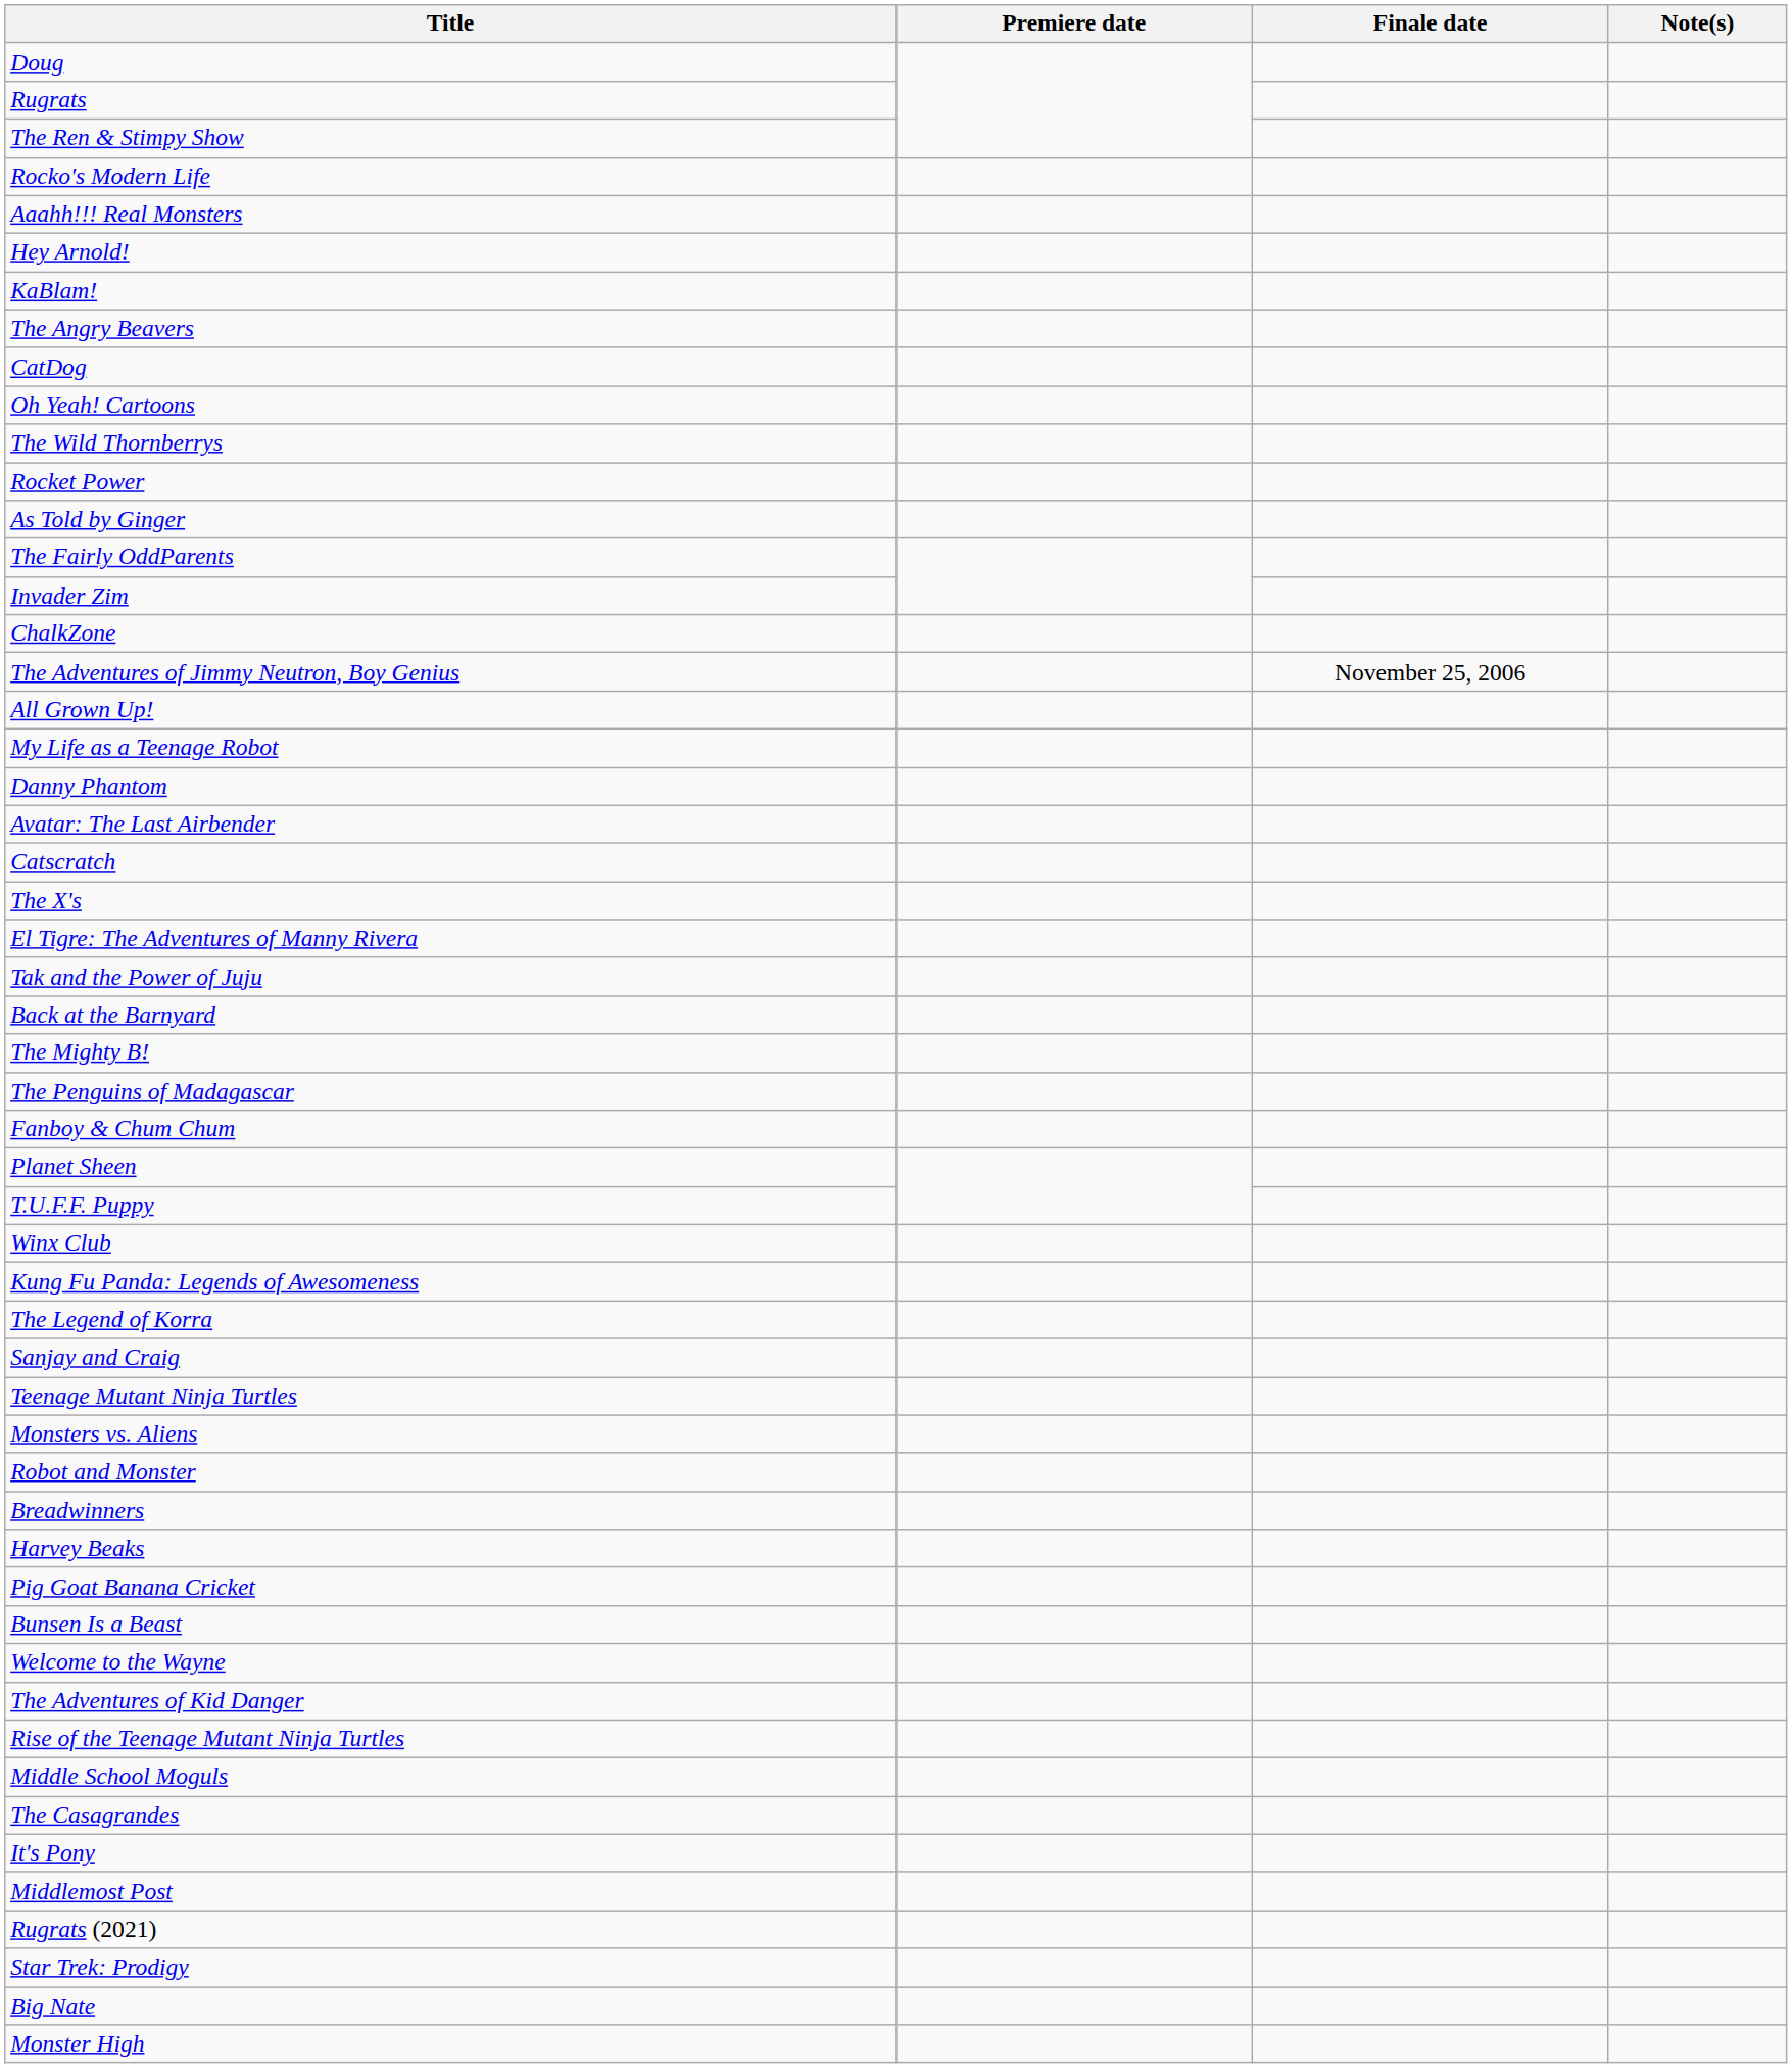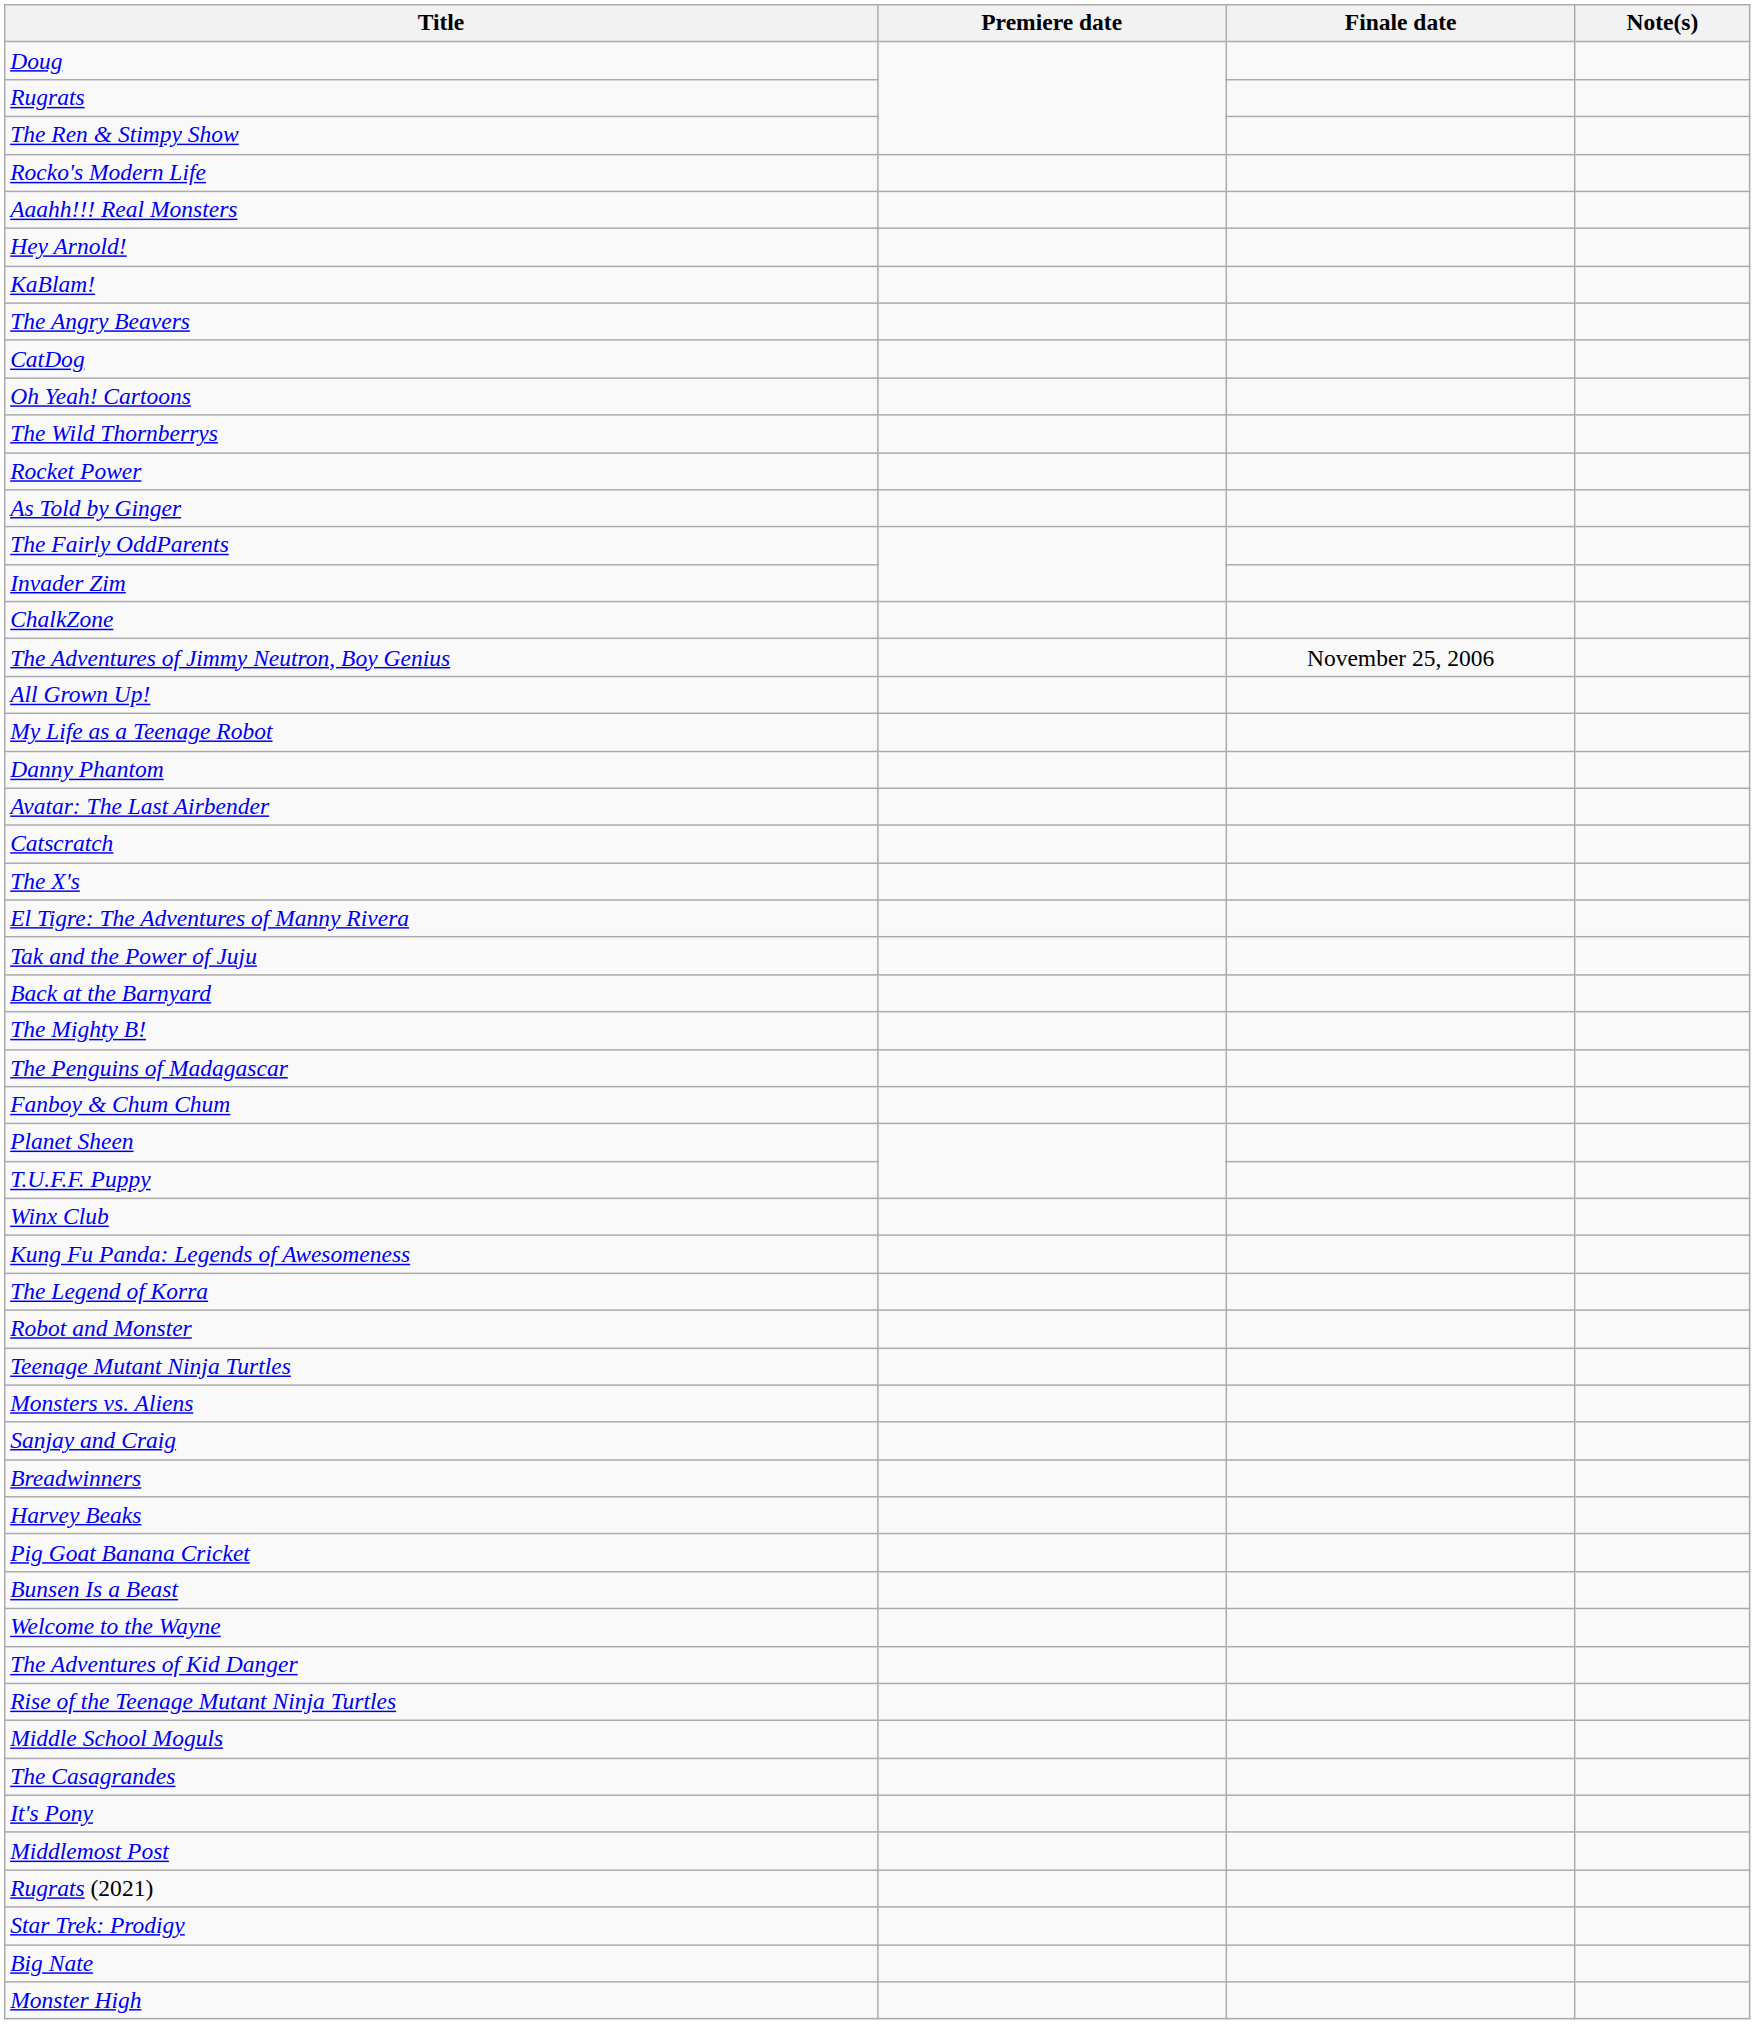rows swapped: Robot and Monster <-> Sanjay and Craig
